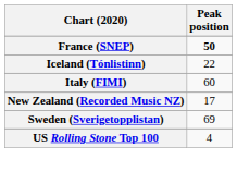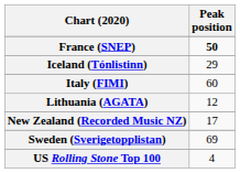Iceland (Tónlistinn) | Peak position: 22 -> 29
+ row: Lithuania (AGATA) | 12
